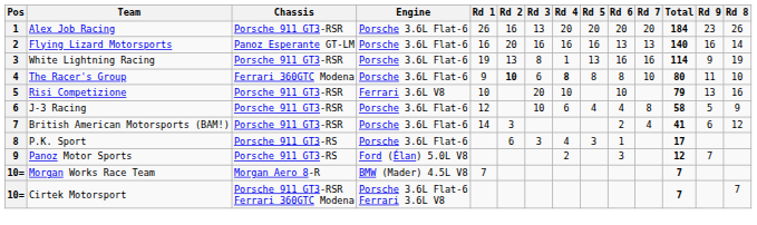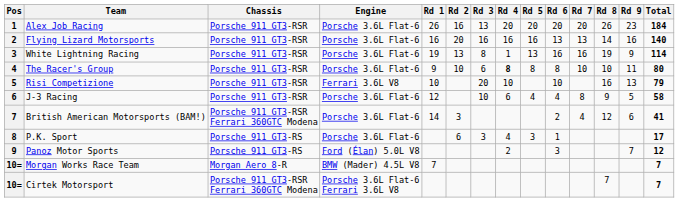columns swapped: Rd 8 <-> Total
Flying Lizard Motorsports | Chassis: Panoz Esperante GT-LM -> Porsche 911 GT3-RSR
The Racer's Group | Chassis: Ferrari 360GTC Modena -> Porsche 911 GT3-RSR
The Racer's Group | Rd 2: bold -> normal
British American Motorsports (BAM!) | Chassis: Porsche 911 GT3-RSR -> Porsche 911 GT3-RSR Ferrari 360GTC Modena
